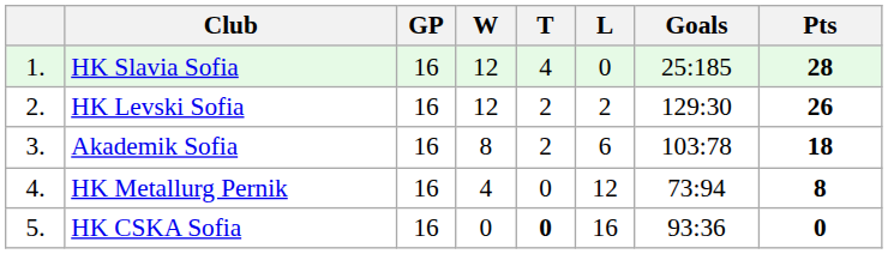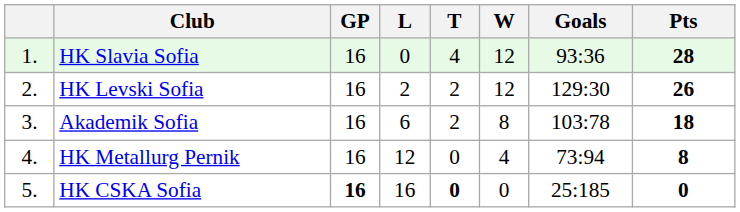columns swapped: W <-> L
HK Slavia Sofia | Goals: 25:185 -> 93:36
HK CSKA Sofia | GP: normal -> bold
HK CSKA Sofia | Goals: 93:36 -> 25:185
